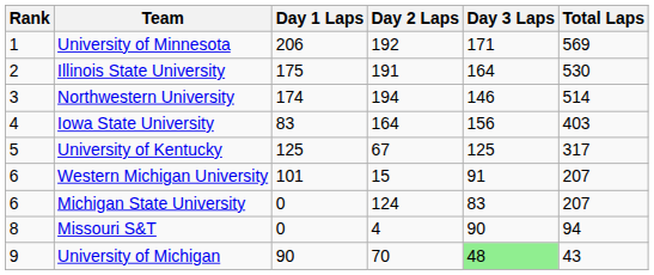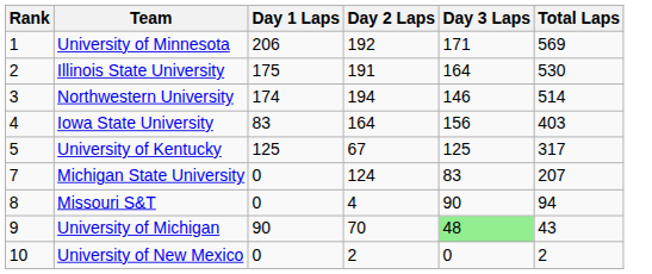- row: 6 | Western Michigan University | 101 | 15 | 91 | 207
Michigan State University | Rank: 6 -> 7
+ row: 10 | University of New Mexico | 0 | 2 | 0 | 2
